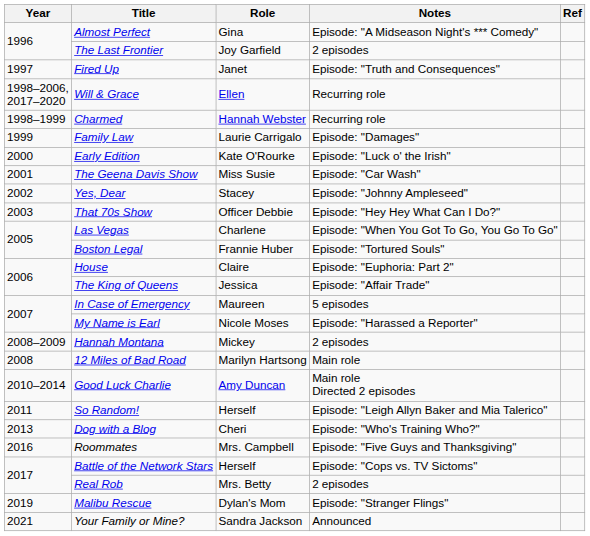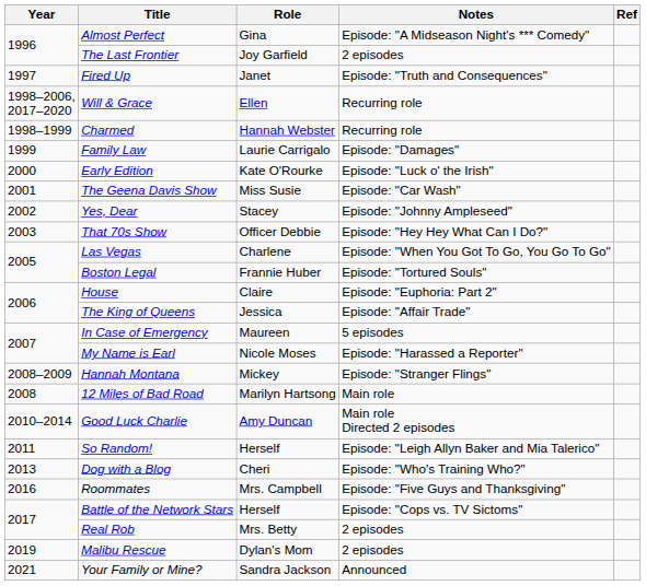Hannah Montana | Notes: 2 episodes -> Episode: "Stranger Flings"
Malibu Rescue | Notes: Episode: "Stranger Flings" -> 2 episodes
